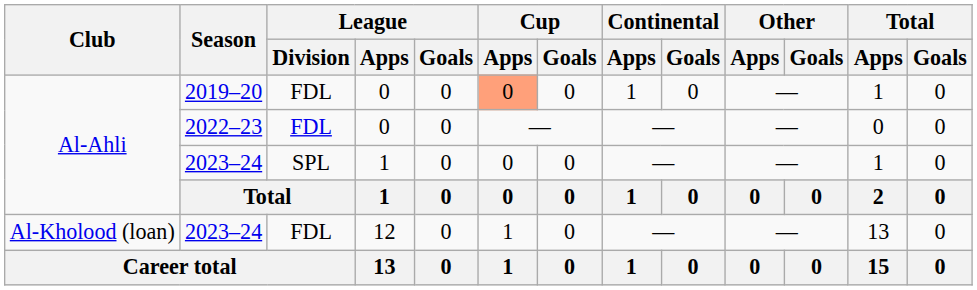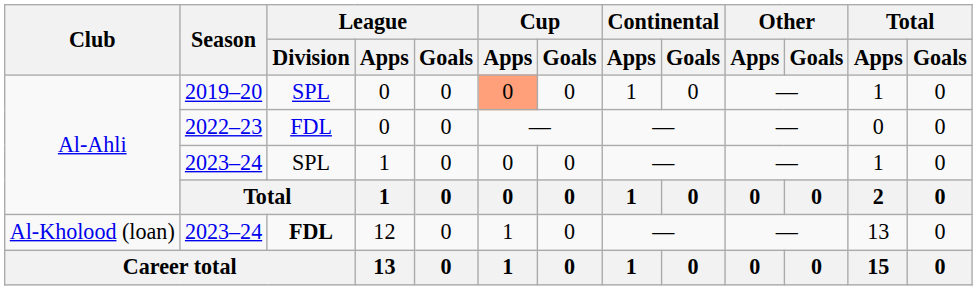2019–20 | League / Division: FDL -> SPL
2023–24 / 12 | League / Division: normal -> bold
